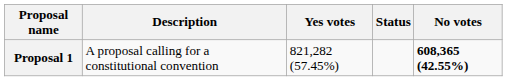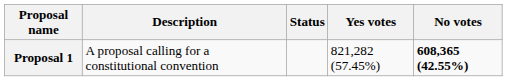columns swapped: Status <-> Yes votes
